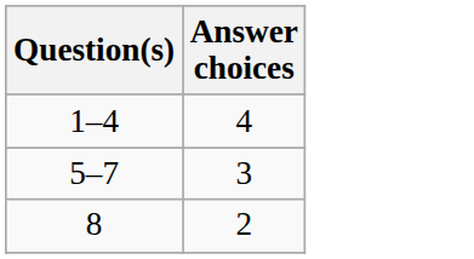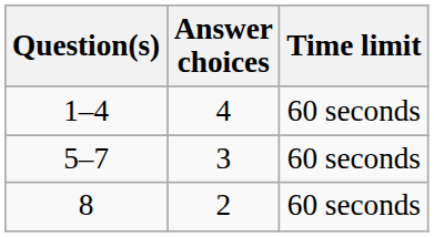+ column: Time limit | 60 seconds | 60 seconds | 60 seconds
